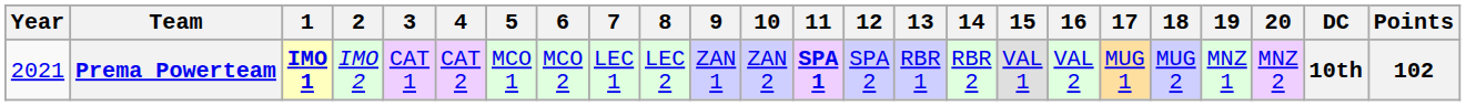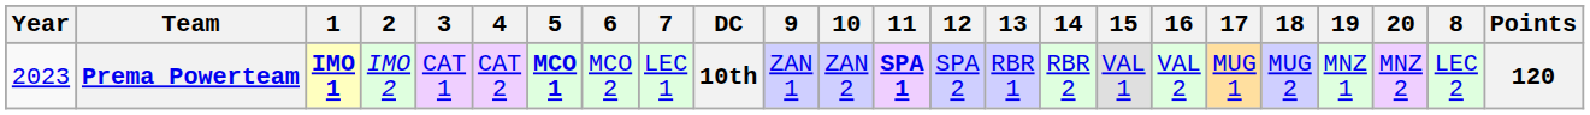columns swapped: 8 <-> DC
Prema Powerteam | Year: 2021 -> 2023
Prema Powerteam | 5: normal -> bold
Prema Powerteam | Points: 102 -> 120
